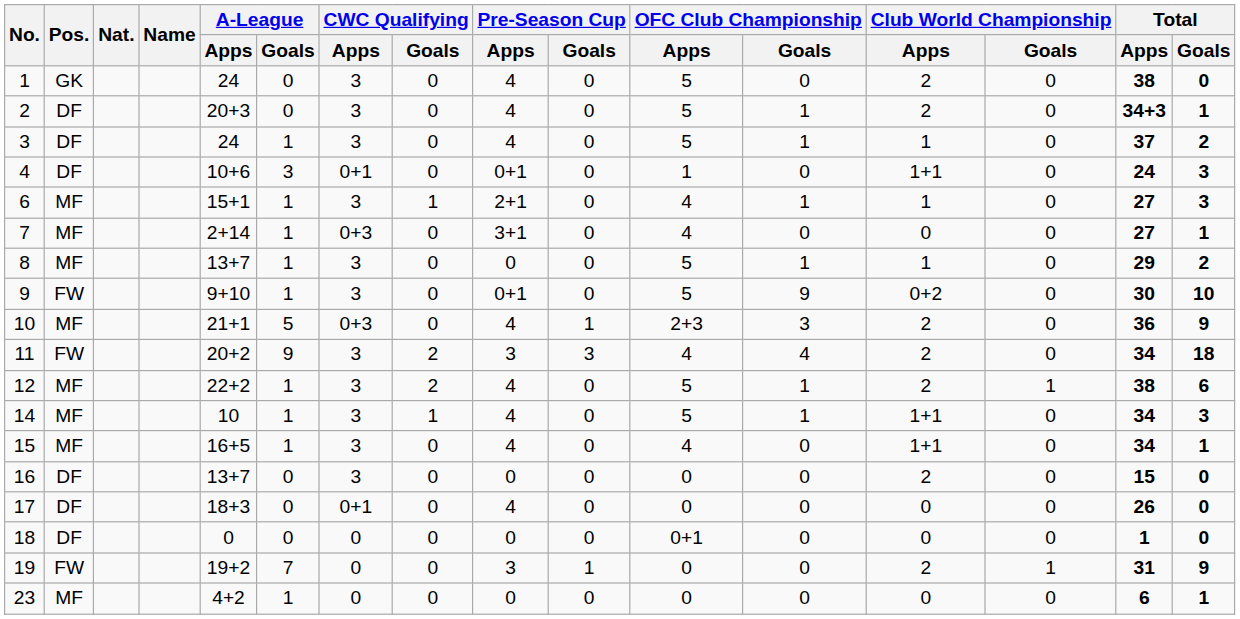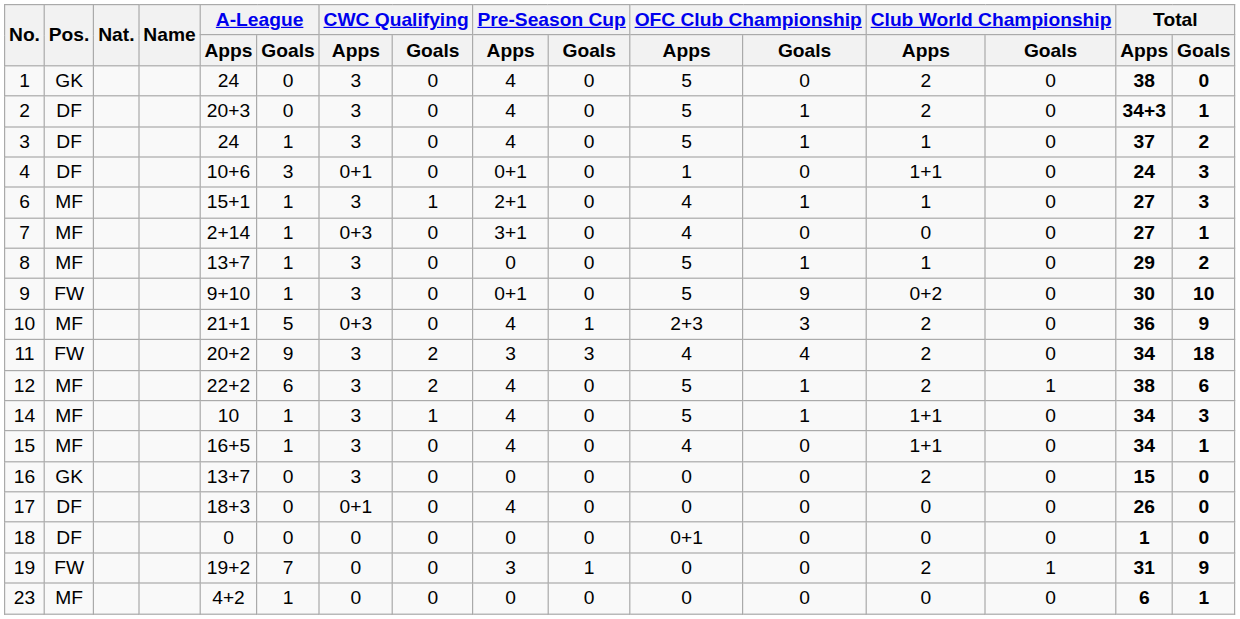12 | A-League / Goals: 1 -> 6
16 | Pos.: DF -> GK
